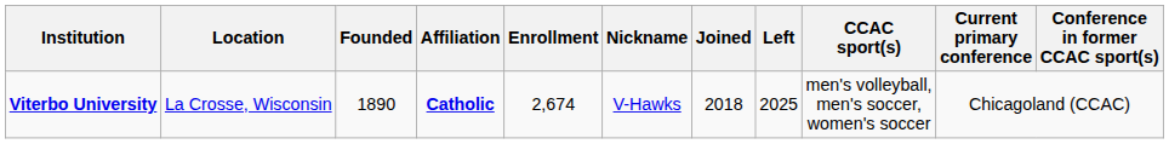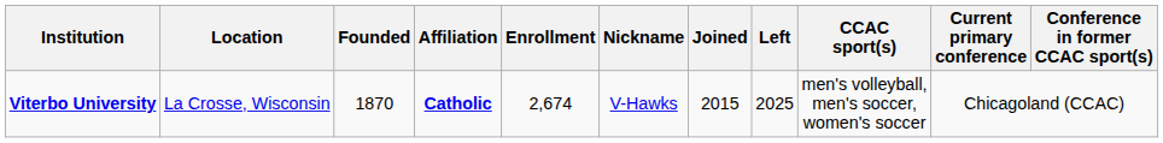Viterbo University | Founded: 1890 -> 1870
Viterbo University | Joined: 2018 -> 2015
